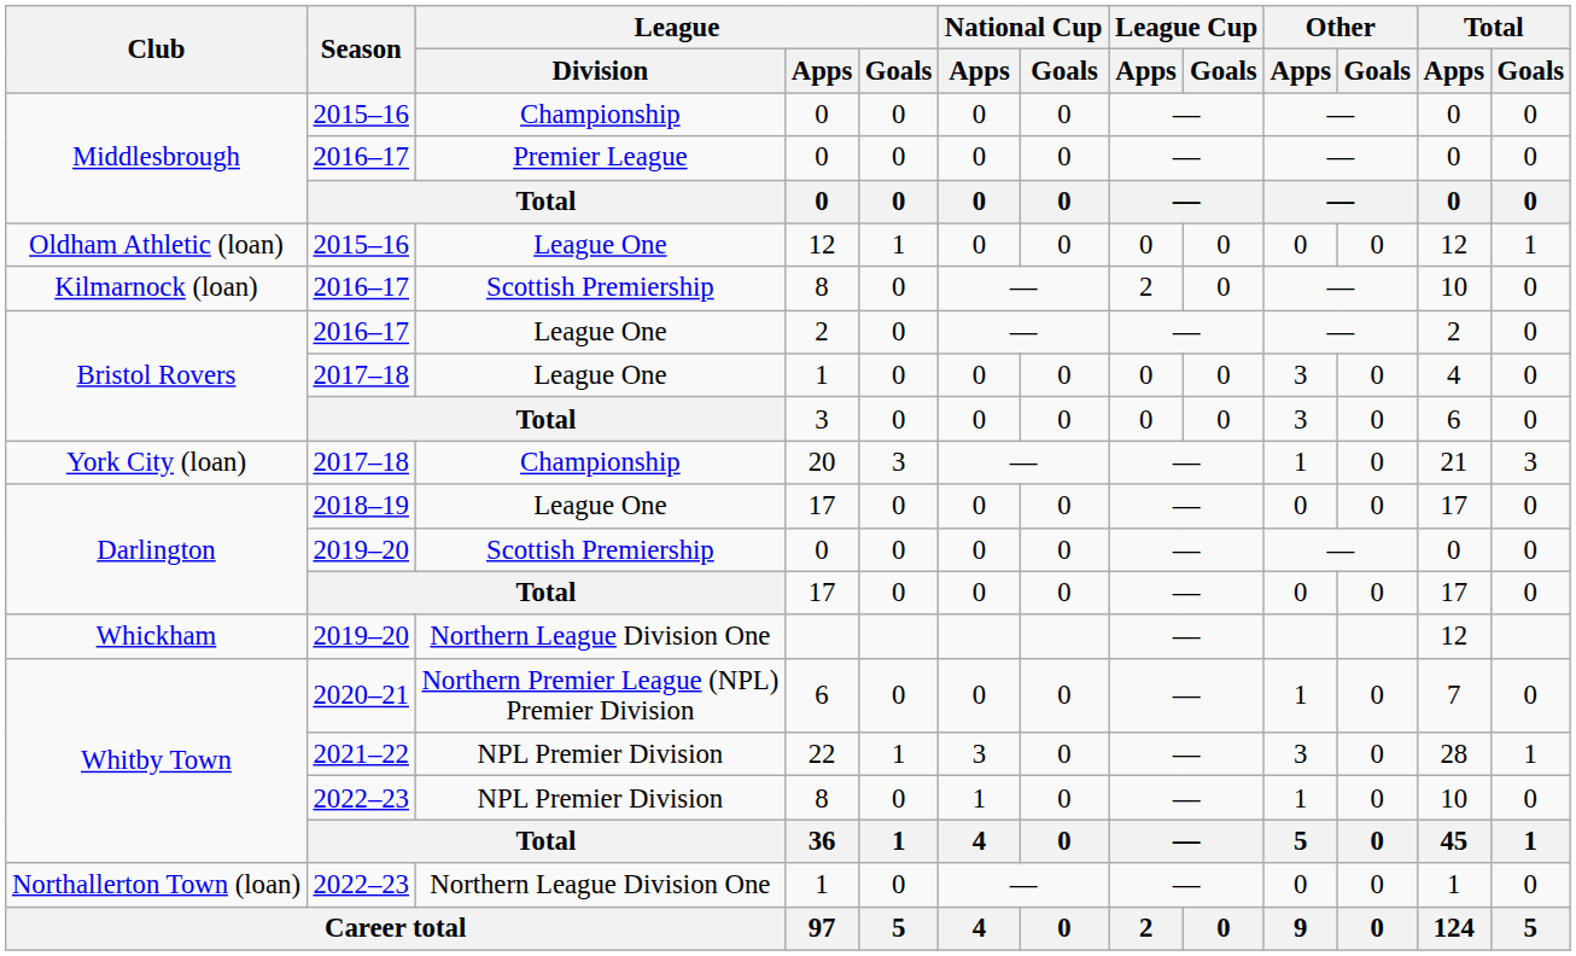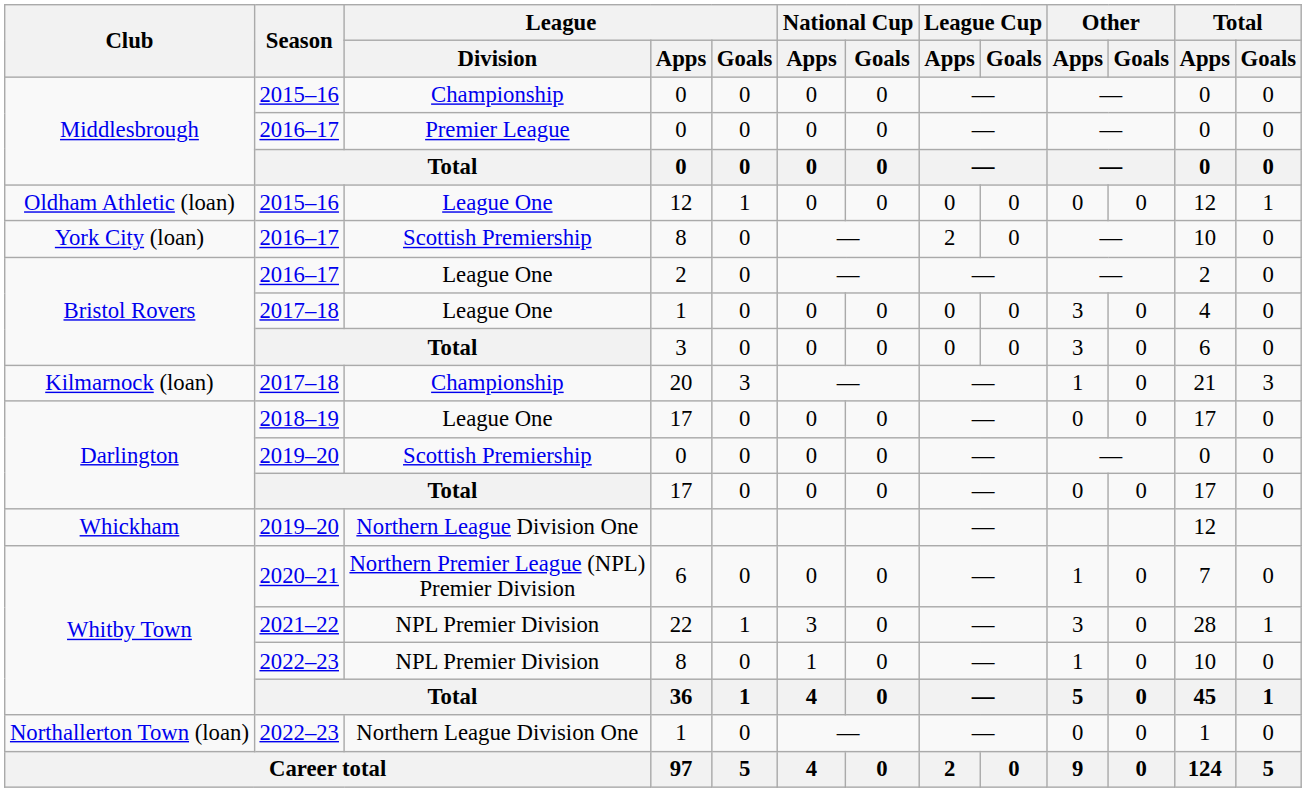2016–17 / 8 | Club: Kilmarnock (loan) -> York City (loan)
20 | Club: York City (loan) -> Kilmarnock (loan)
